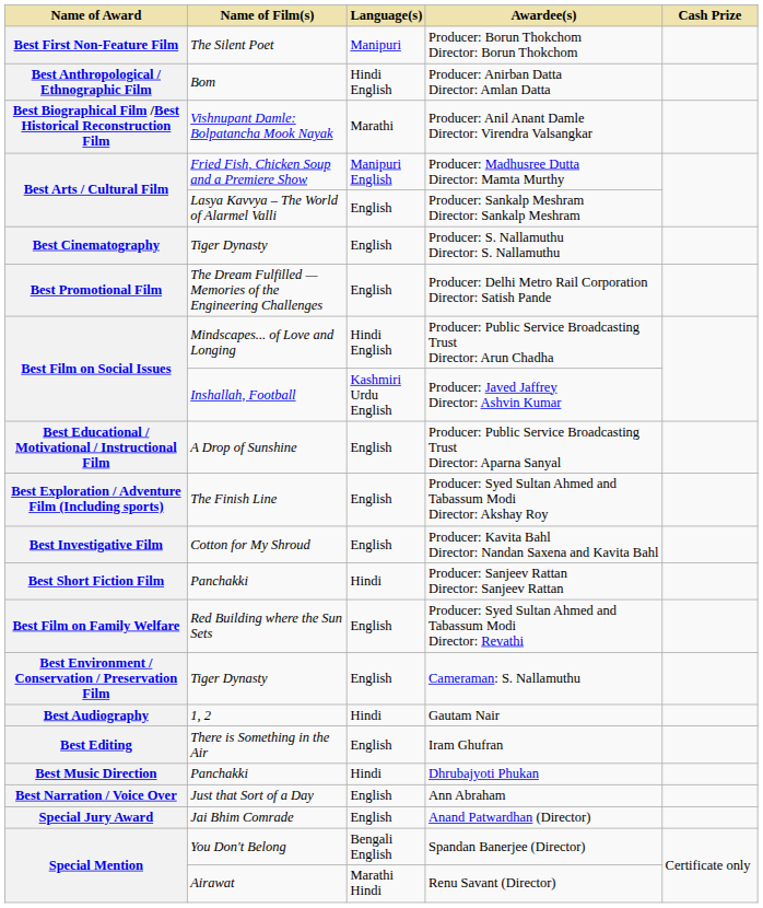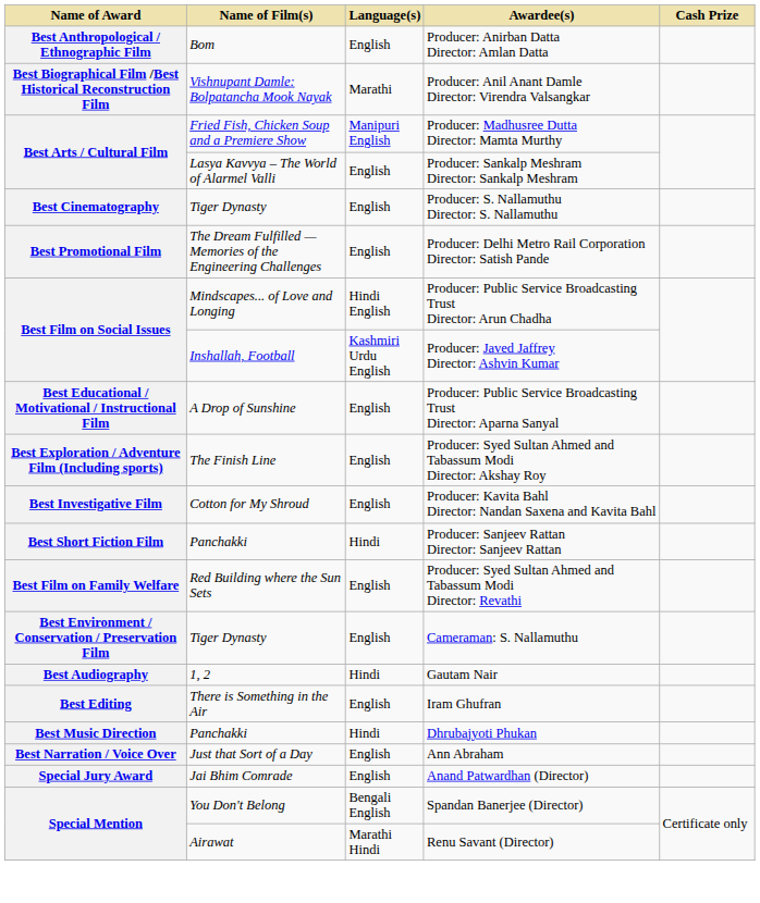- row: Best First Non-Feature Film | The Silent Poet | Manipuri | Producer: Borun Thokchom Director: Borun Thokchom
Producer: Anirban Datta Director: Amlan Datta | Language(s): Hindi English -> English
